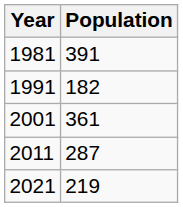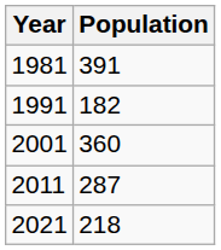2001 | Population: 361 -> 360
2021 | Population: 219 -> 218
